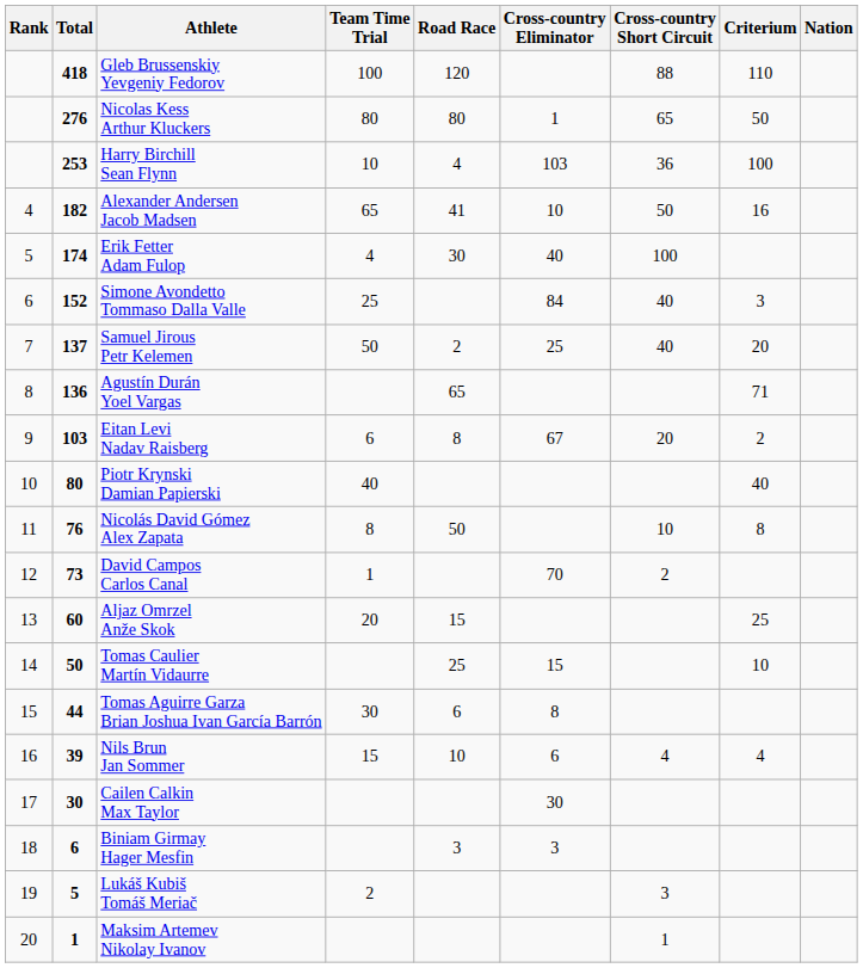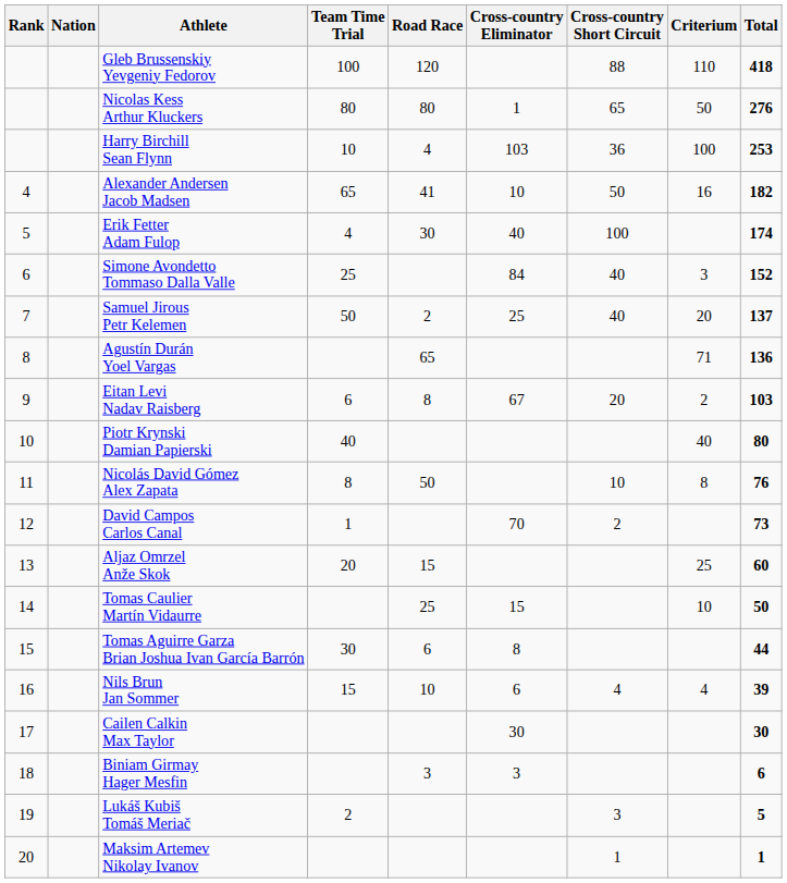columns swapped: Nation <-> Total
